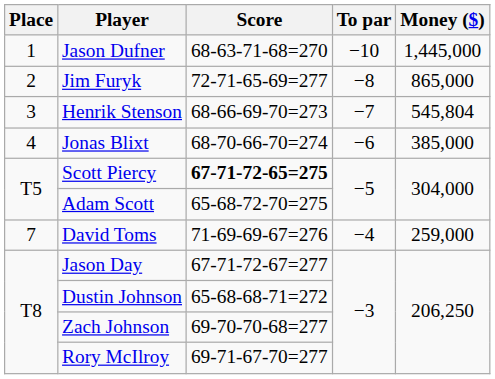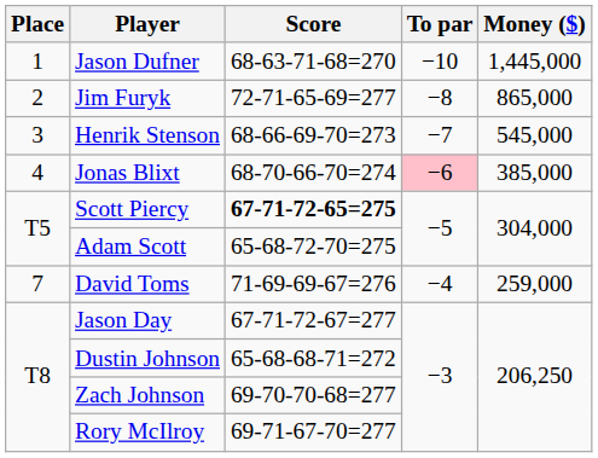Henrik Stenson | Money ($): 545,804 -> 545,000
Jonas Blixt | To par: no background -> pink background
